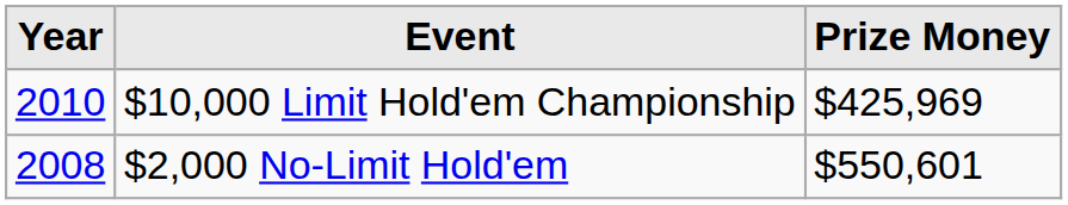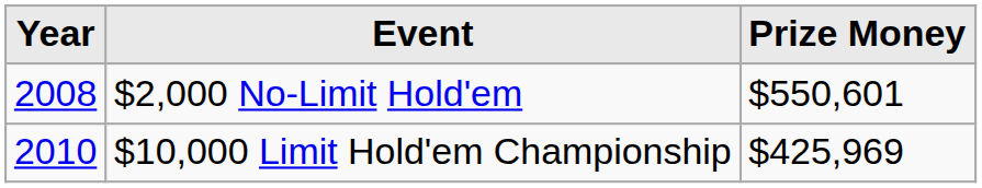rows swapped: $2,000 No-Limit Hold'em <-> $10,000 Limit Hold'em Championship
